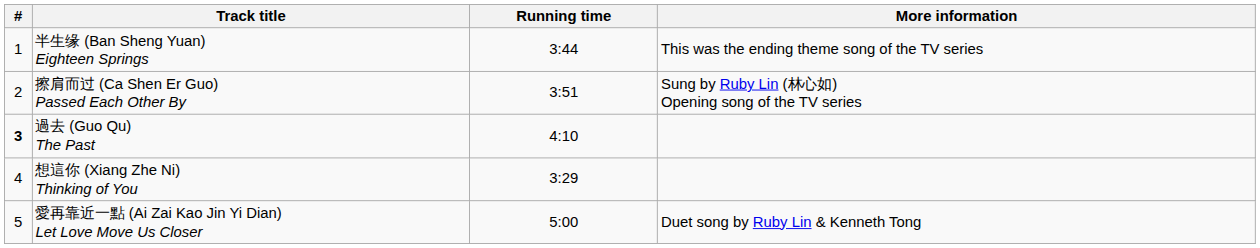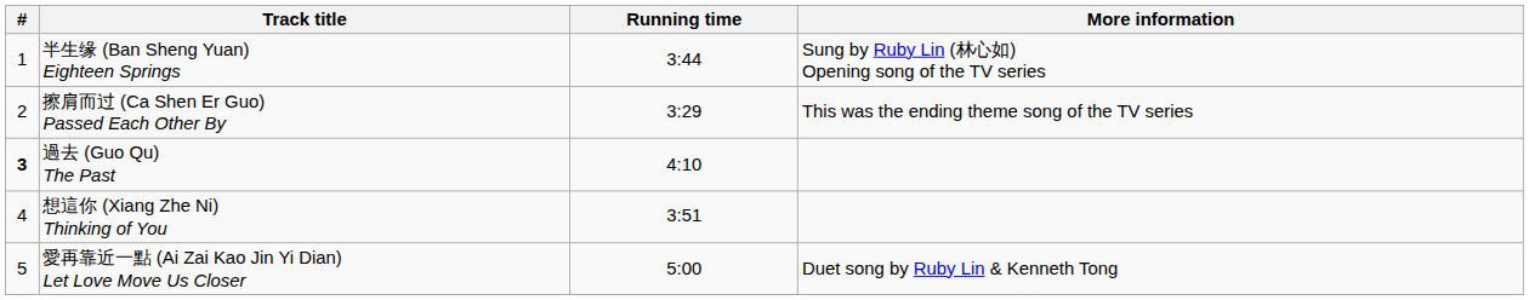半生缘 (Ban Sheng Yuan) Eighteen Springs | More information: This was the ending theme song of the TV series -> Sung by Ruby Lin (林心如) Opening song of the TV series
擦肩而过 (Ca Shen Er Guo) Passed Each Other By | Running time: 3:51 -> 3:29
擦肩而过 (Ca Shen Er Guo) Passed Each Other By | More information: Sung by Ruby Lin (林心如) Opening song of the TV series -> This was the ending theme song of the TV series
想這你 (Xiang Zhe Ni) Thinking of You | Running time: 3:29 -> 3:51
